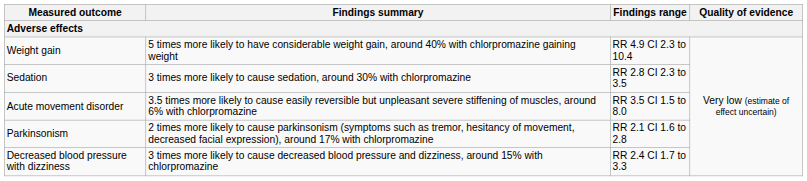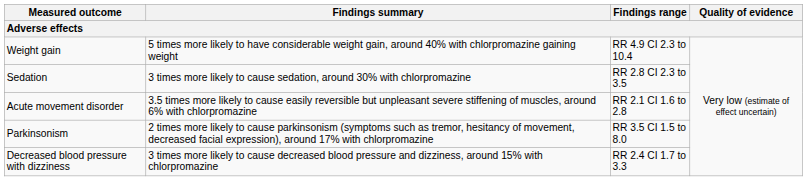Acute movement disorder | Findings range: RR 3.5 CI 1.5 to 8.0 -> RR 2.1 CI 1.6 to 2.8
Parkinsonism | Findings range: RR 2.1 CI 1.6 to 2.8 -> RR 3.5 CI 1.5 to 8.0
